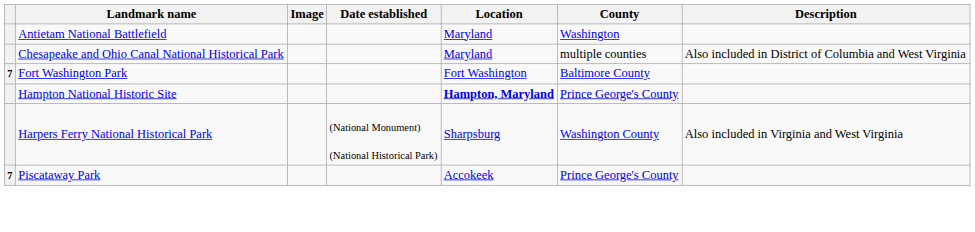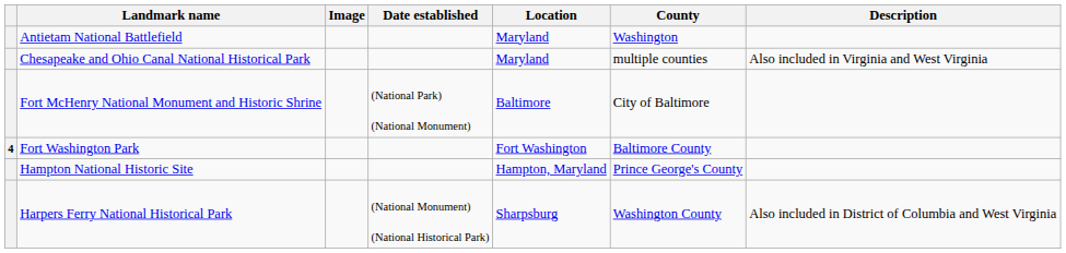Chesapeake and Ohio Canal National Historical Park | Description: Also included in District of Columbia and West Virginia -> Also included in Virginia and West Virginia
+ row: Fort McHenry National Monument and Historic Shrine | (National Park) (National Monument) | Baltimore | City of Baltimore
Fort Washington Park | column 1: 7 -> 4
Hampton National Historic Site | Location: bold -> normal
Harpers Ferry National Historical Park | Description: Also included in Virginia and West Virginia -> Also included in District of Columbia and West Virginia
- row: 7 | Piscataway Park | Accokeek | Prince George's County
